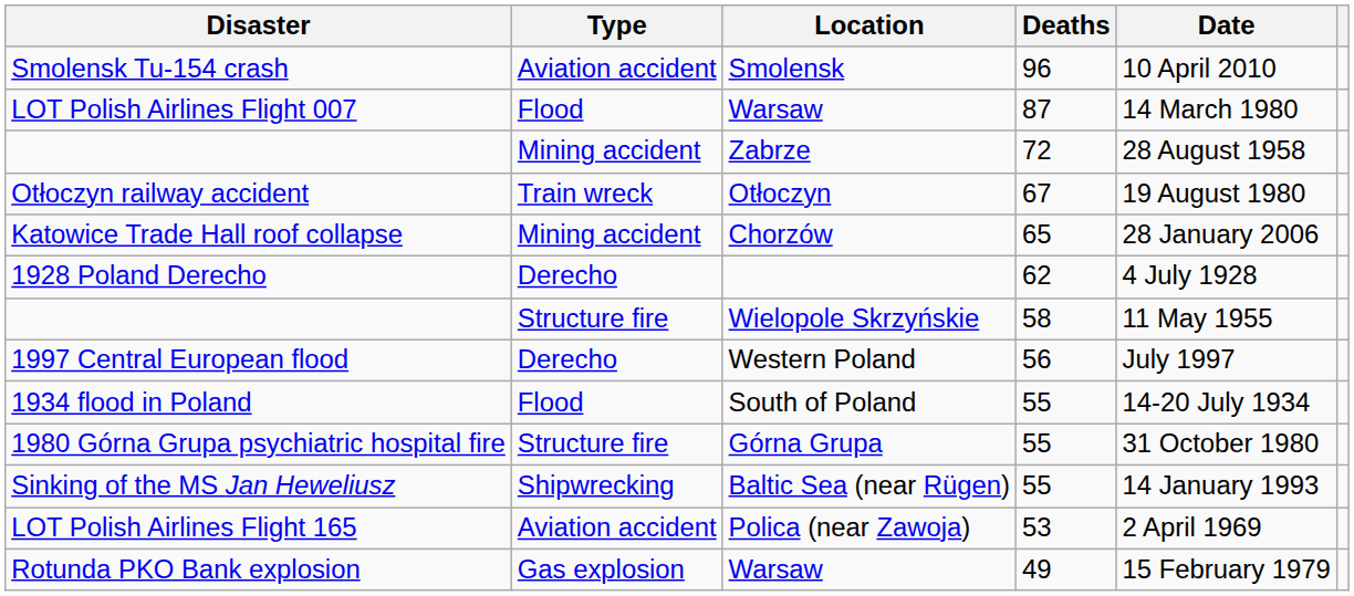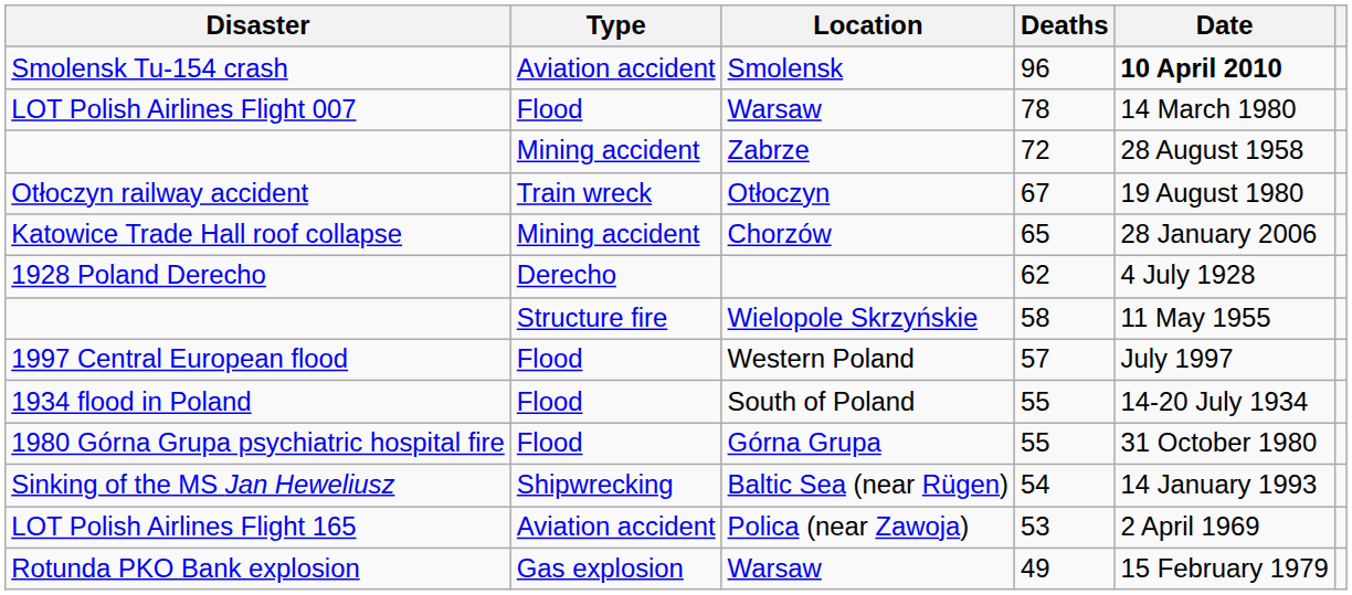Smolensk Tu-154 crash | Date: normal -> bold
LOT Polish Airlines Flight 007 | Deaths: 87 -> 78
1997 Central European flood | Type: Derecho -> Flood
1997 Central European flood | Deaths: 56 -> 57
1980 Górna Grupa psychiatric hospital fire | Type: Structure fire -> Flood
Sinking of the MS Jan Heweliusz | Deaths: 55 -> 54
